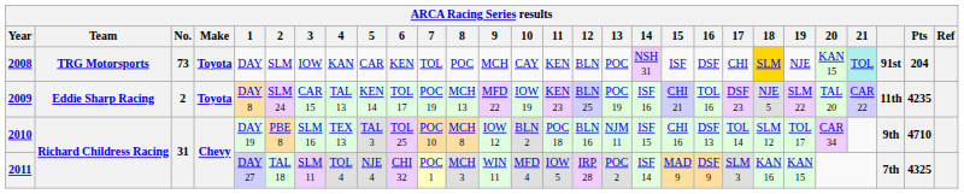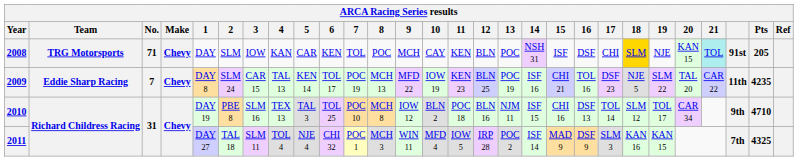2008 | No.: 73 -> 71
2008 | Make: Toyota -> Chevy
2008 | Pts: 204 -> 205
2009 | No.: 2 -> 7
2009 | Make: Toyota -> Chevy
